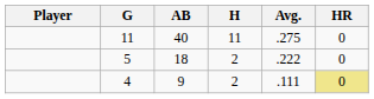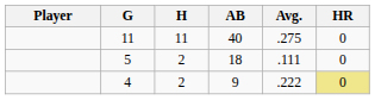columns swapped: AB <-> H
5 | Avg.: .222 -> .111
4 | Avg.: .111 -> .222
